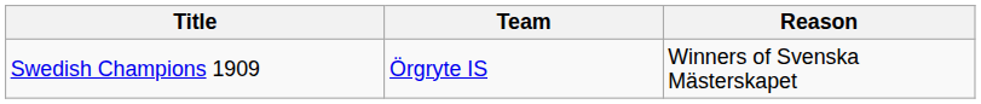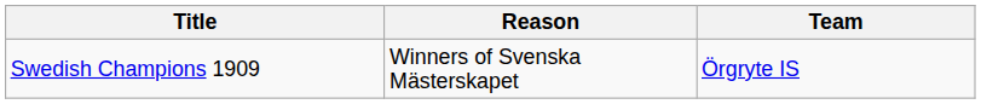columns swapped: Team <-> Reason
